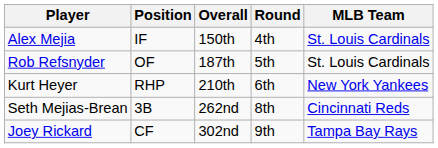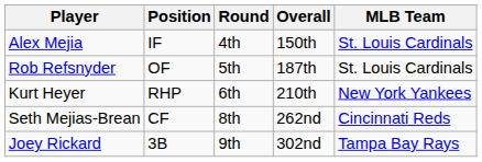columns swapped: Round <-> Overall
Seth Mejias-Brean | Position: 3B -> CF
Joey Rickard | Position: CF -> 3B
